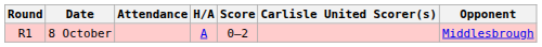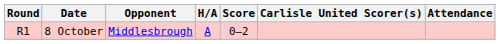columns swapped: Opponent <-> Attendance
